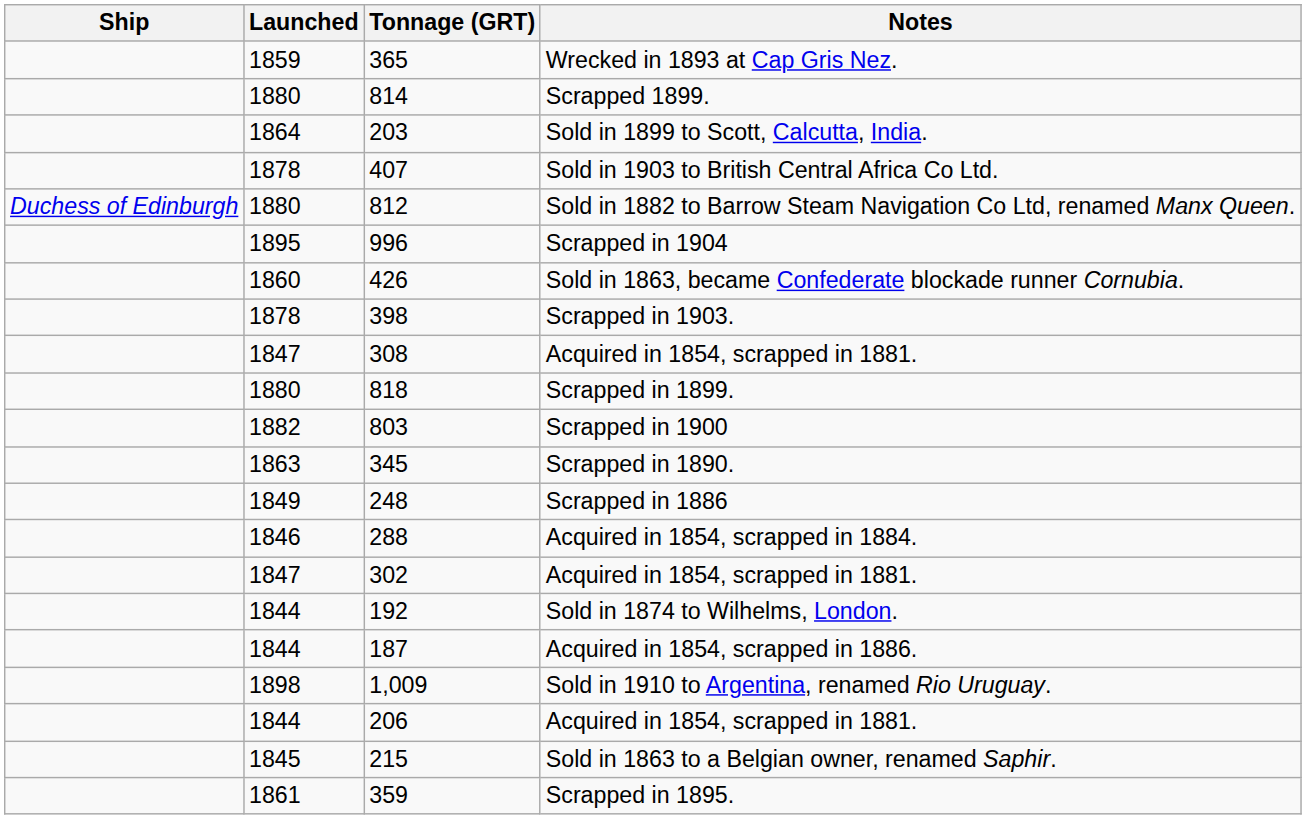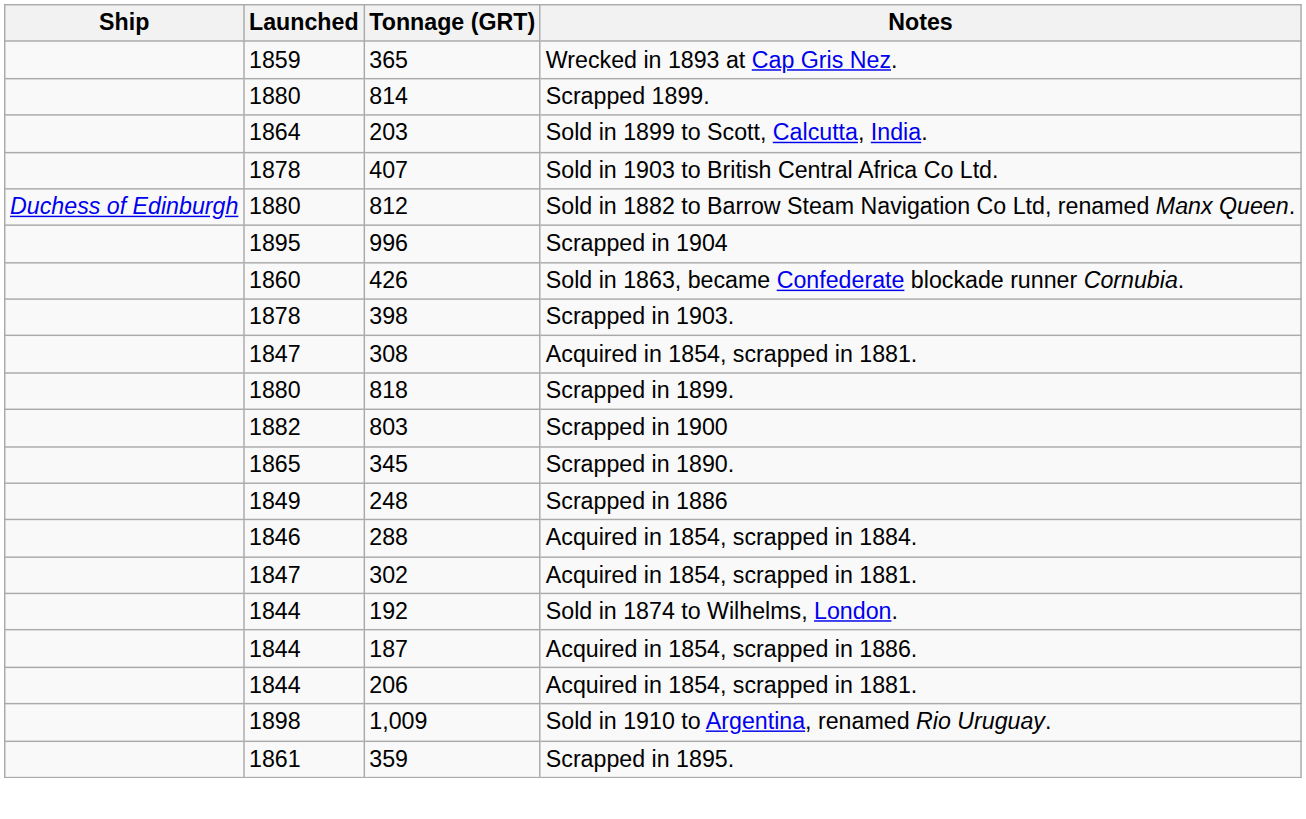Scrapped in 1890. | Launched: 1863 -> 1865
rows swapped: Sold in 1910 to Argentina, renamed Rio Uruguay. <-> 206 / Acquired in 1854, scrapped in 1881.
- row: 1845 | 215 | Sold in 1863 to a Belgian owner, renamed Saphir.
